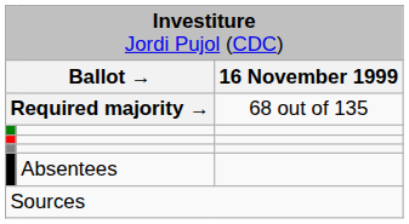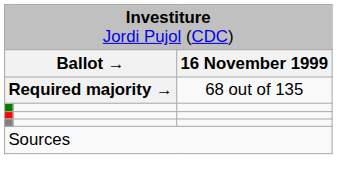- row: Absentees
